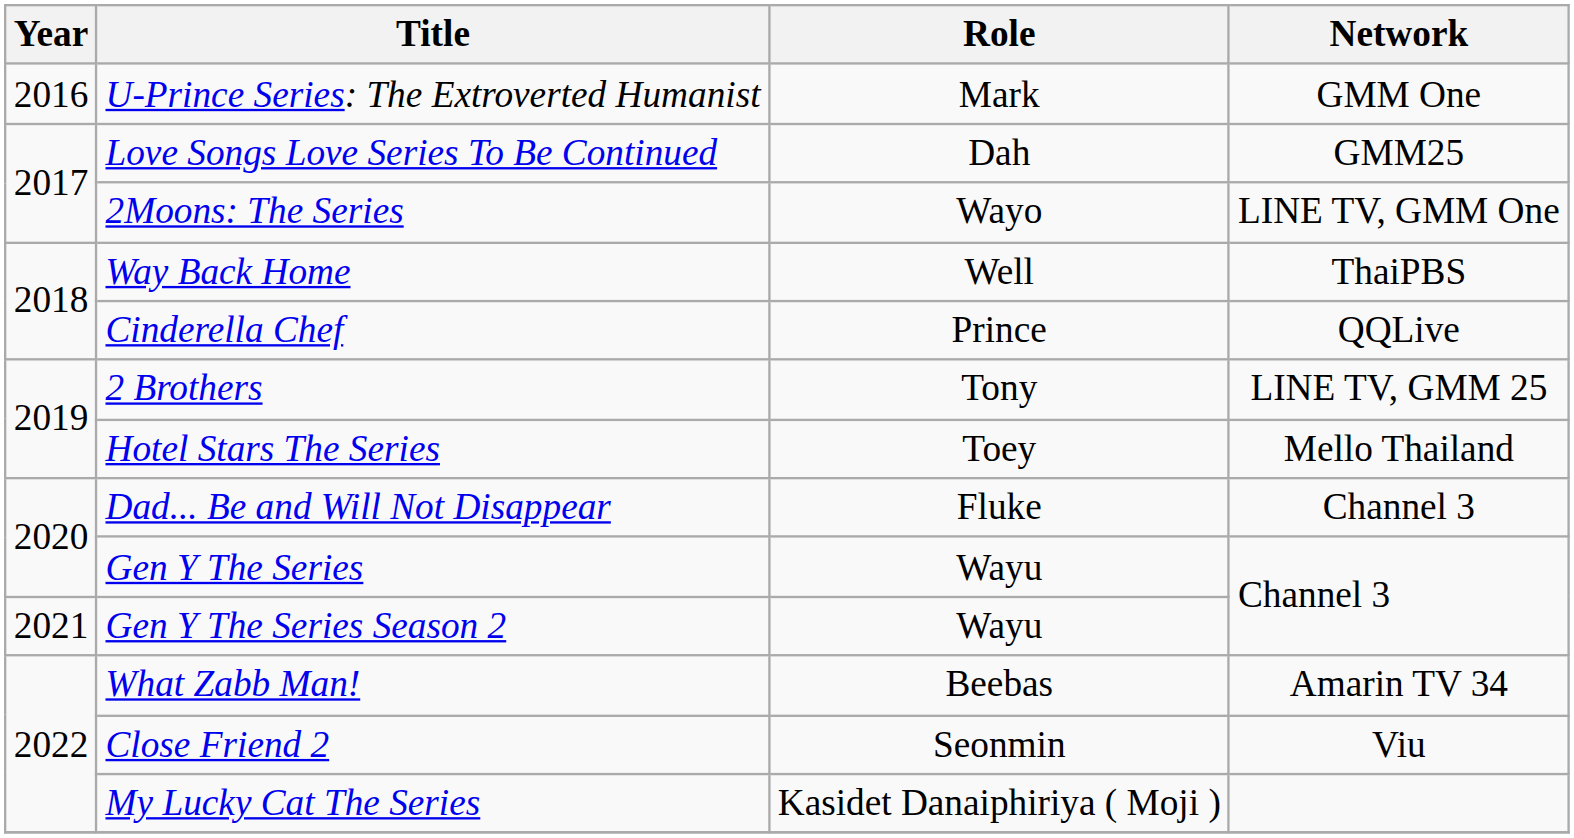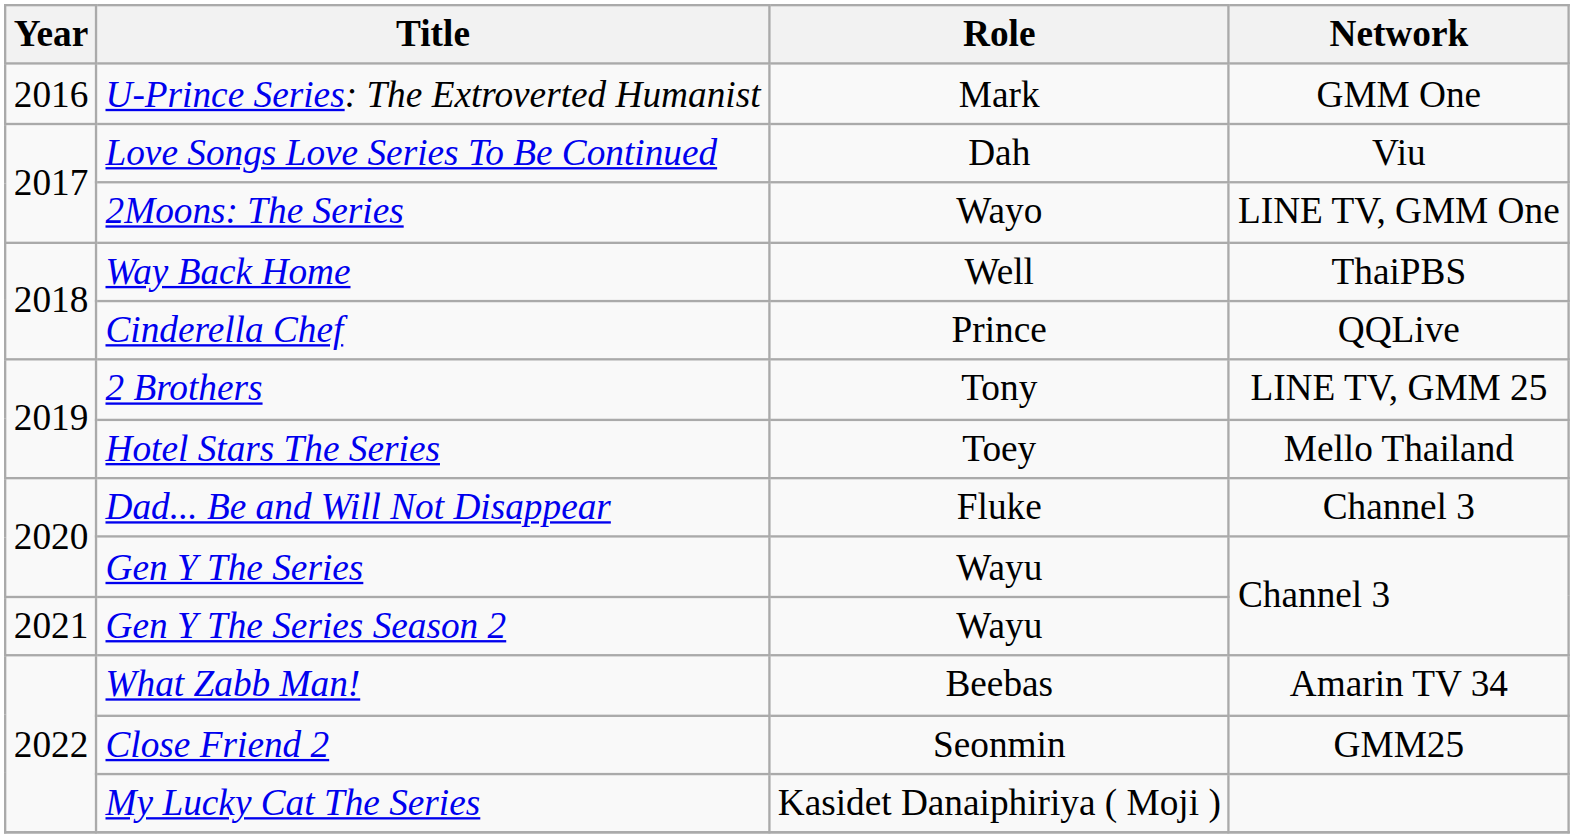Love Songs Love Series To Be Continued | Network: GMM25 -> Viu
Close Friend 2 | Network: Viu -> GMM25
